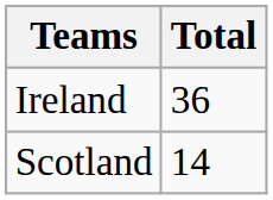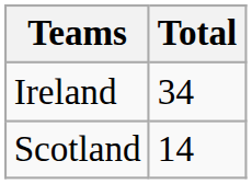Ireland | Total: 36 -> 34
